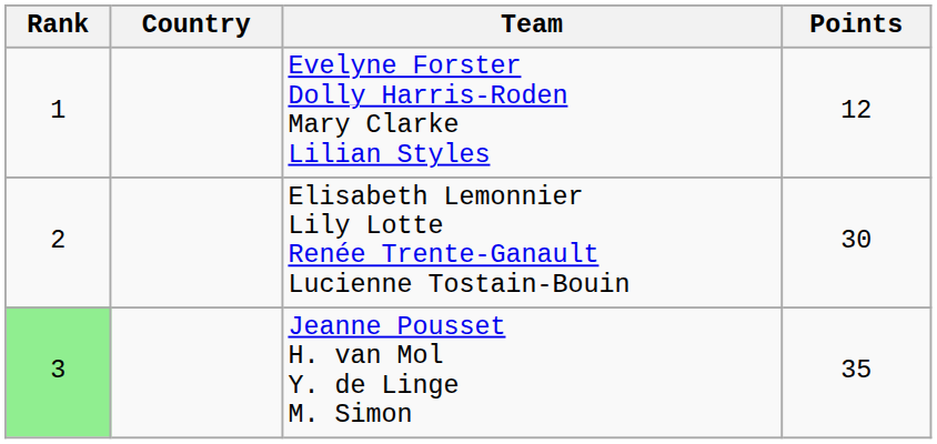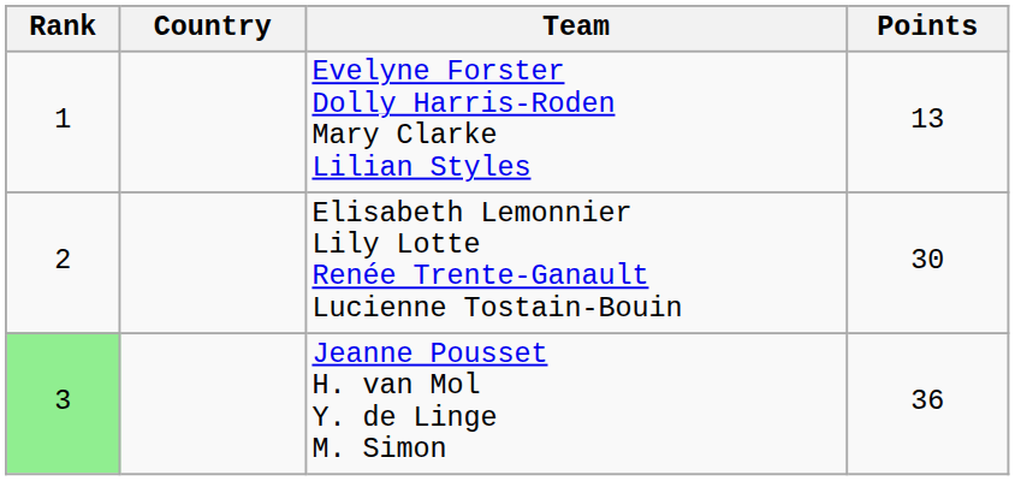Evelyne Forster Dolly Harris-Roden Mary Clarke Lilian Styles | Points: 12 -> 13
Jeanne Pousset H. van Mol Y. de Linge M. Simon | Points: 35 -> 36
